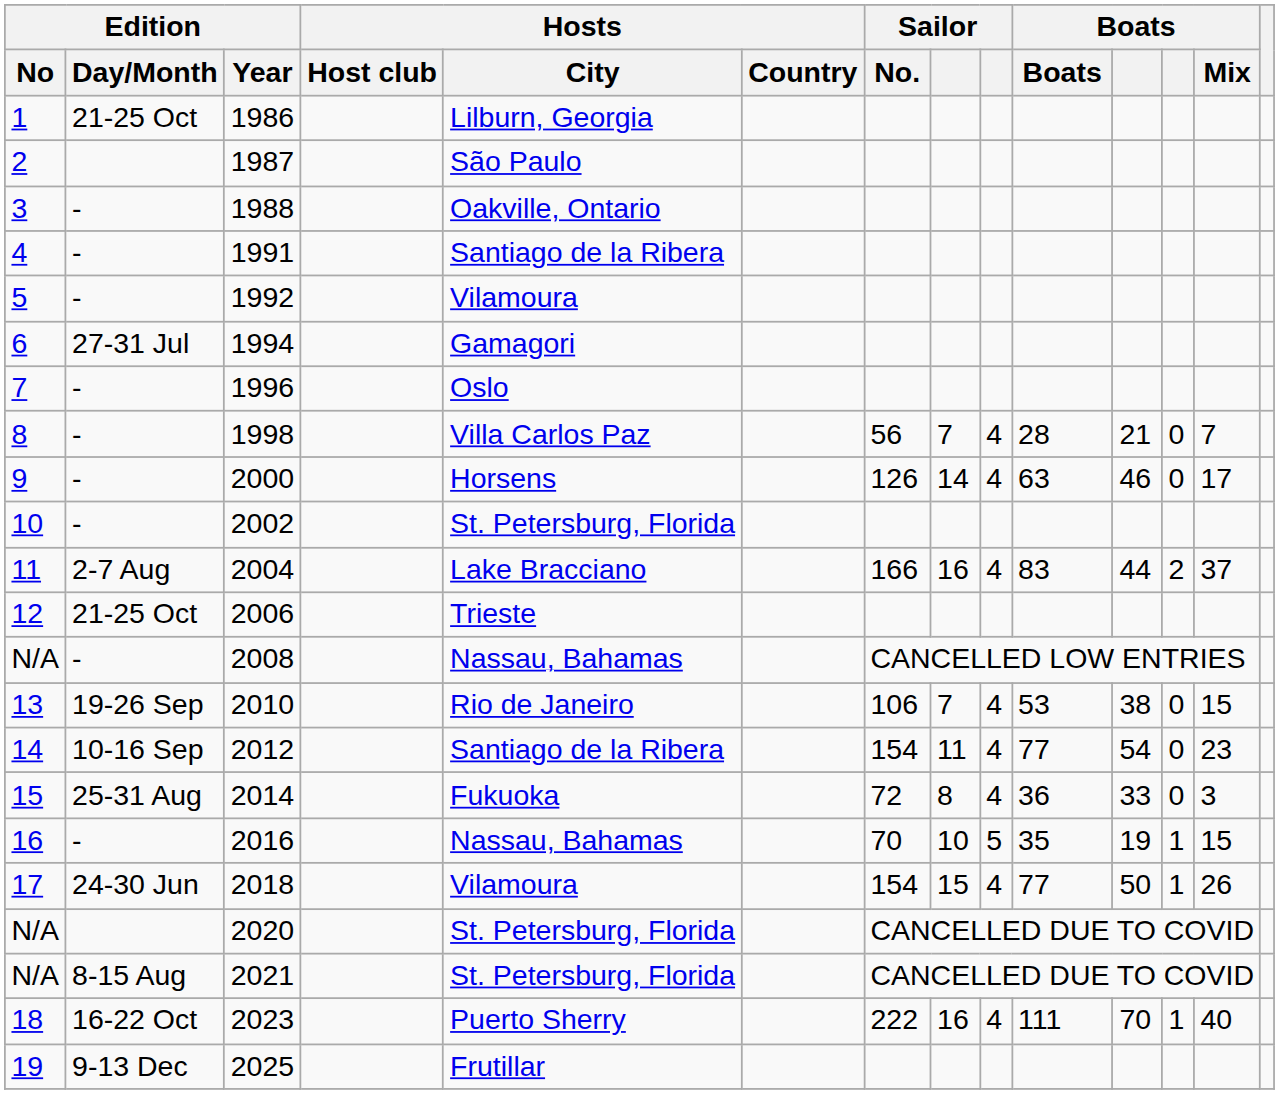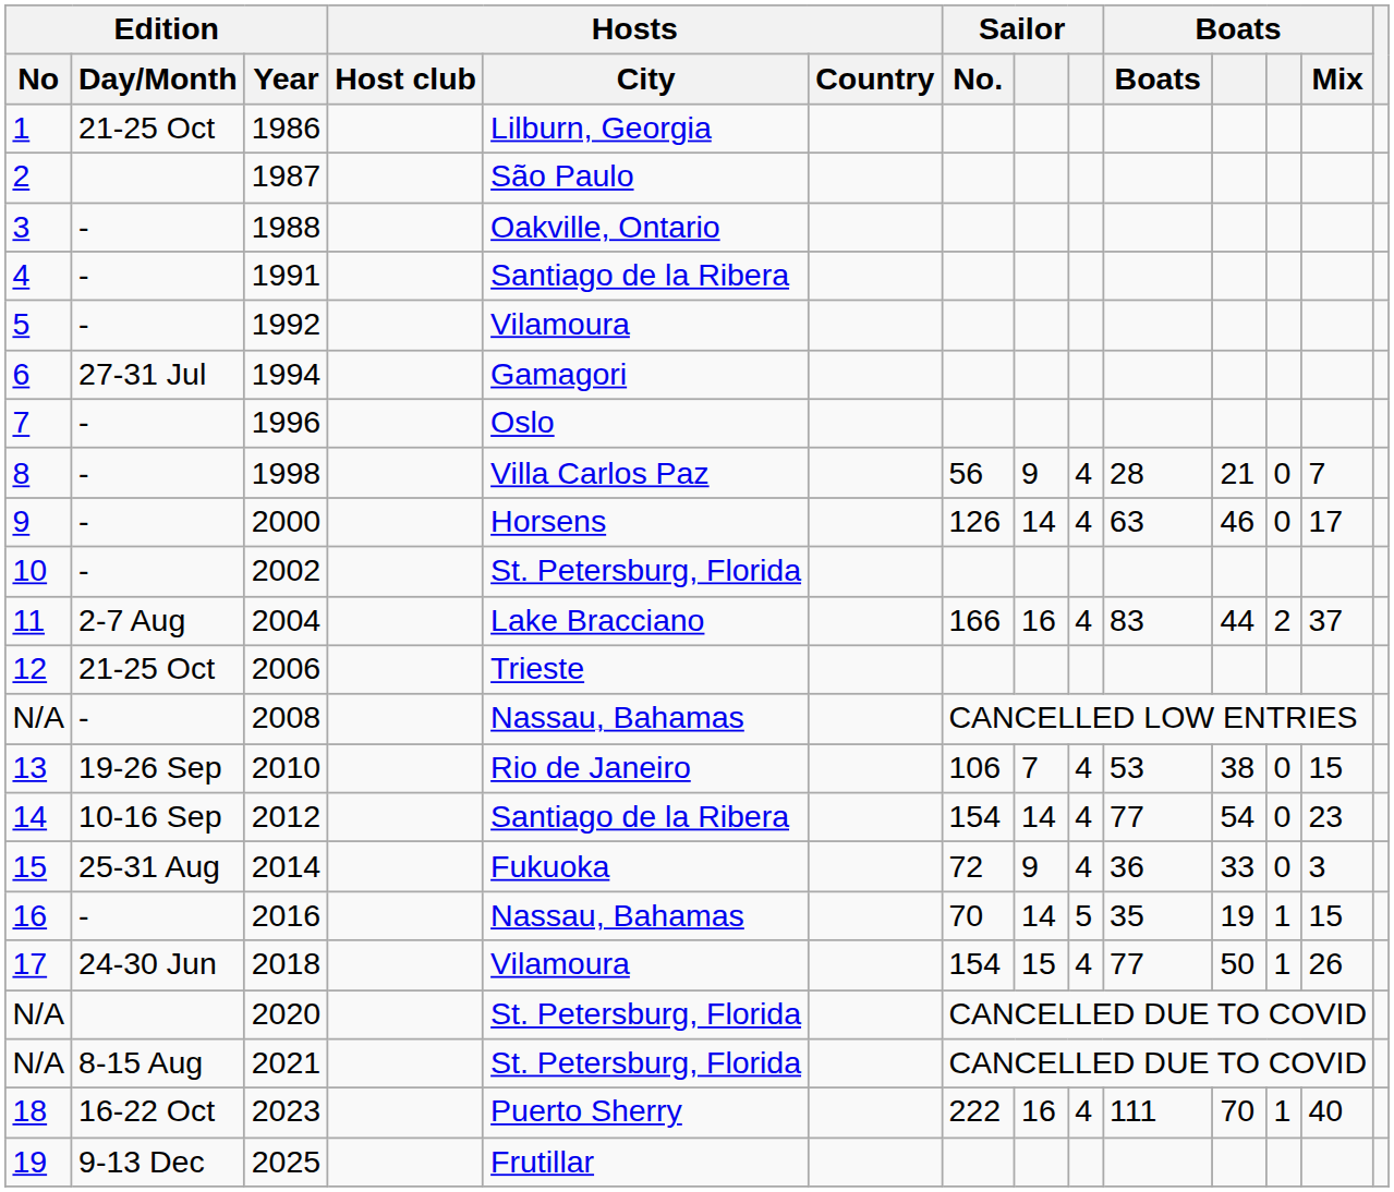1998 | column 8: 7 -> 9
2012 | column 8: 11 -> 14
2014 | column 8: 8 -> 9
2016 | column 8: 10 -> 14
